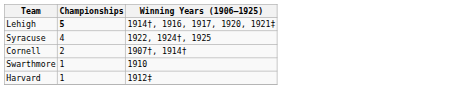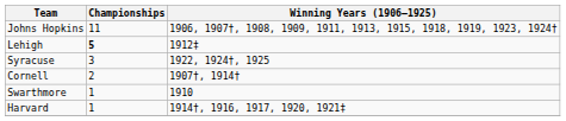+ row: Johns Hopkins | 11 | 1906, 1907†, 1908, 1909, 1911, 1913, 1915, 1918, 1919, 1923, 1924†
Lehigh | Winning Years (1906–1925): 1914†, 1916, 1917, 1920, 1921‡ -> 1912‡
Syracuse | Championships: 4 -> 3
Harvard | Winning Years (1906–1925): 1912‡ -> 1914†, 1916, 1917, 1920, 1921‡
